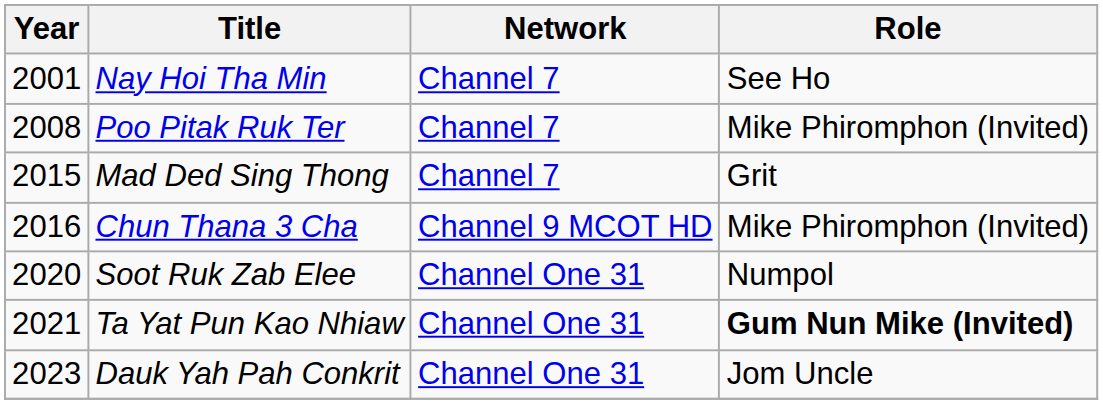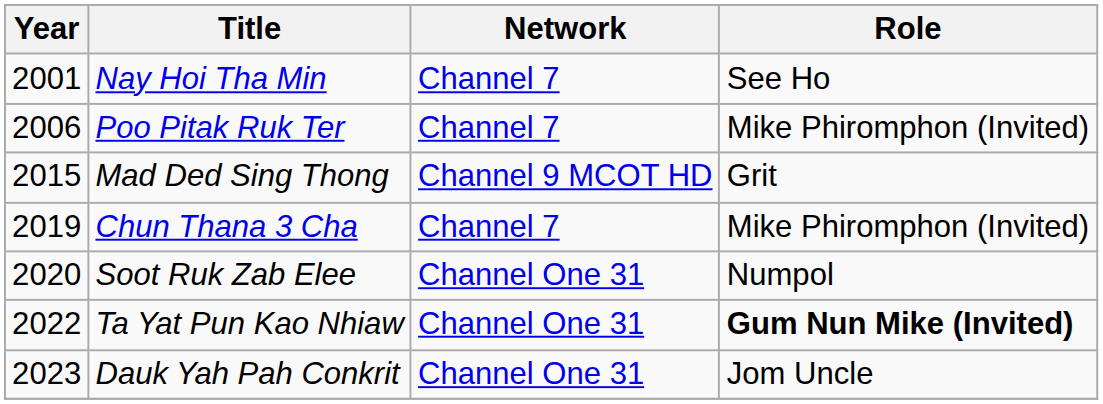Poo Pitak Ruk Ter | Year: 2008 -> 2006
Mad Ded Sing Thong | Network: Channel 7 -> Channel 9 MCOT HD
Chun Thana 3 Cha | Year: 2016 -> 2019
Chun Thana 3 Cha | Network: Channel 9 MCOT HD -> Channel 7
Ta Yat Pun Kao Nhiaw | Year: 2021 -> 2022
